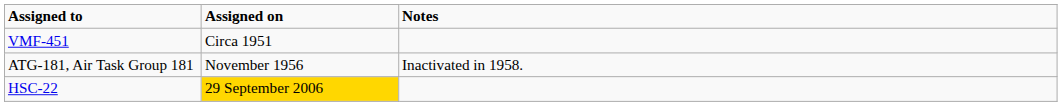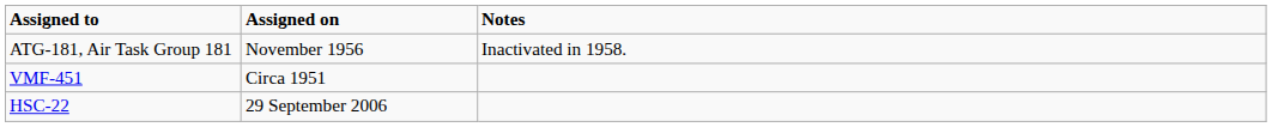rows swapped: VMF-451 <-> ATG-181, Air Task Group 181
HSC-22 | Assigned on: gold background -> no background
